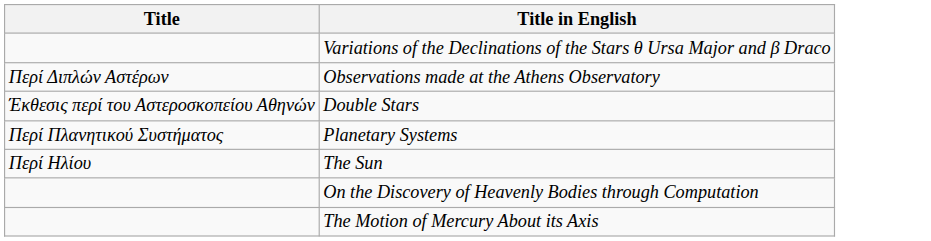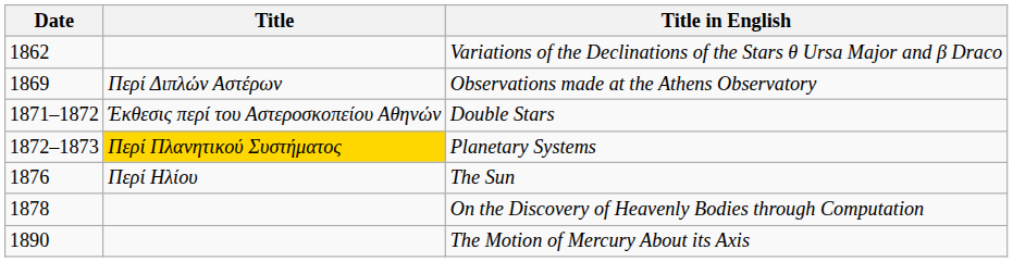+ column: Date | 1862 | 1869 | 1871–1872 | 1872–1873 | 1876 | 1878 | 1890
Planetary Systems | Title: no background -> gold background
